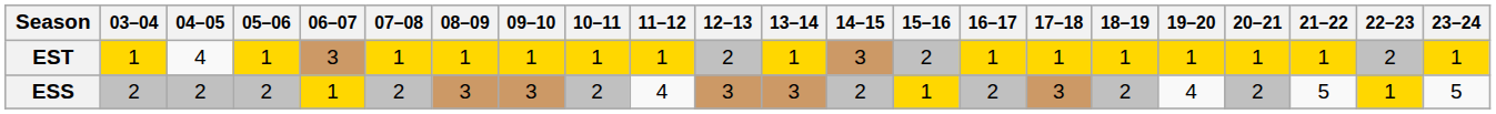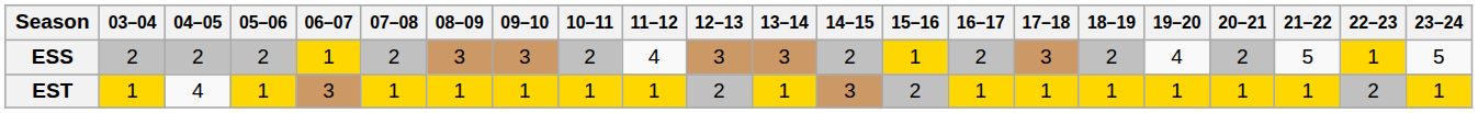rows swapped: EST <-> ESS
